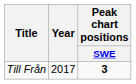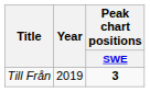Till Från | Year: 2017 -> 2019
